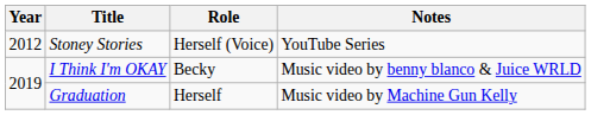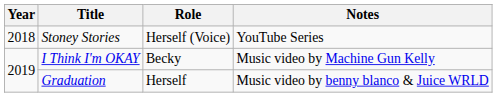Stoney Stories | Year: 2012 -> 2018
I Think I'm OKAY | Notes: Music video by benny blanco & Juice WRLD -> Music video by Machine Gun Kelly
Graduation | Notes: Music video by Machine Gun Kelly -> Music video by benny blanco & Juice WRLD
